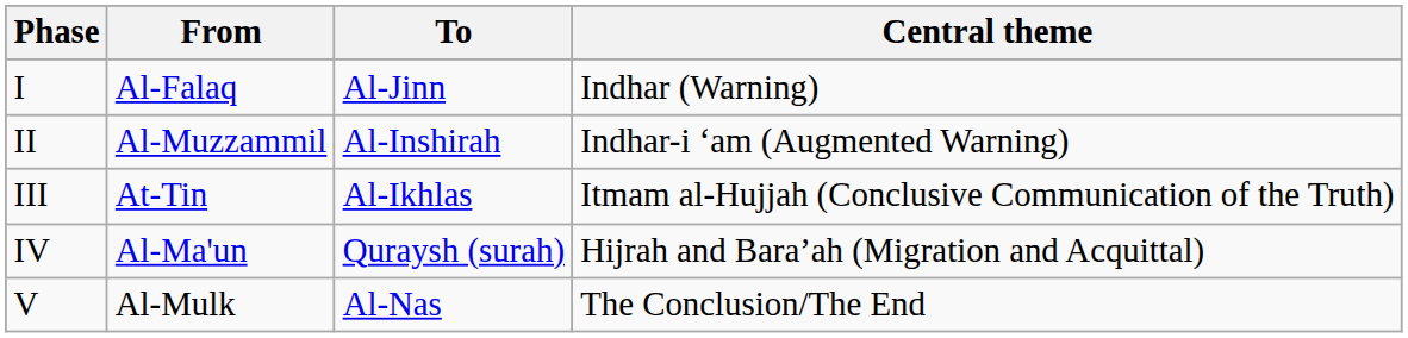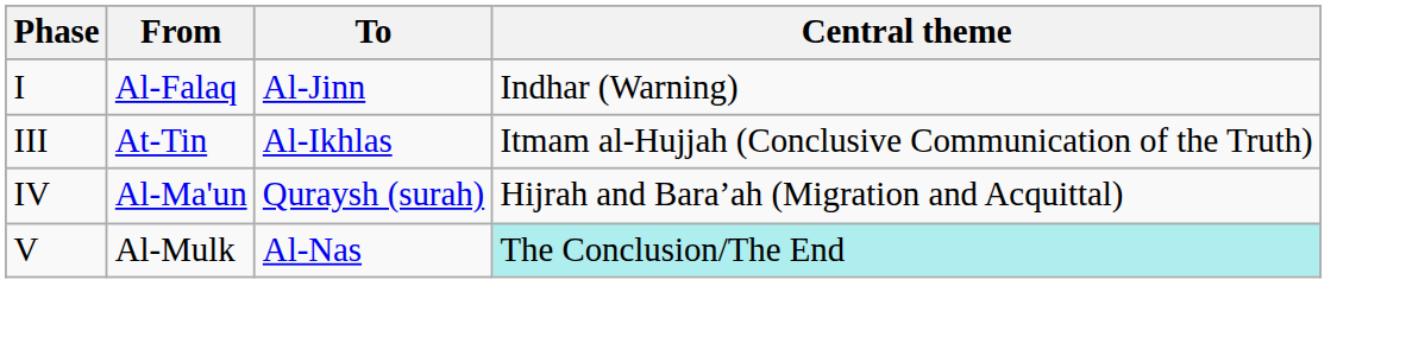- row: II | Al-Muzzammil | Al-Inshirah | Indhar-i ‘am (Augmented Warning)
V | Central theme: no background -> paleturquoise background
